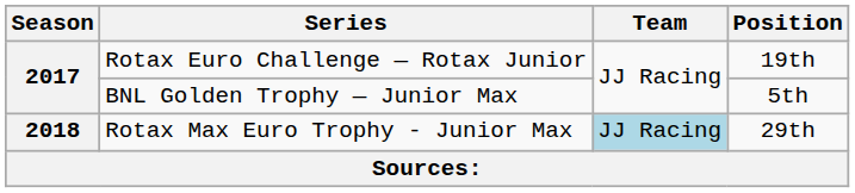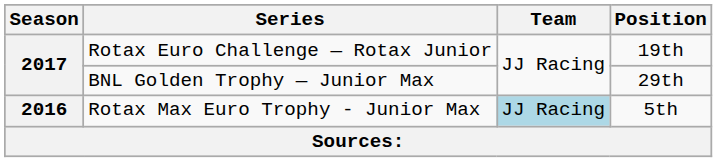BNL Golden Trophy — Junior Max | Position: 5th -> 29th
Rotax Max Euro Trophy - Junior Max | Season: 2018 -> 2016
Rotax Max Euro Trophy - Junior Max | Position: 29th -> 5th
